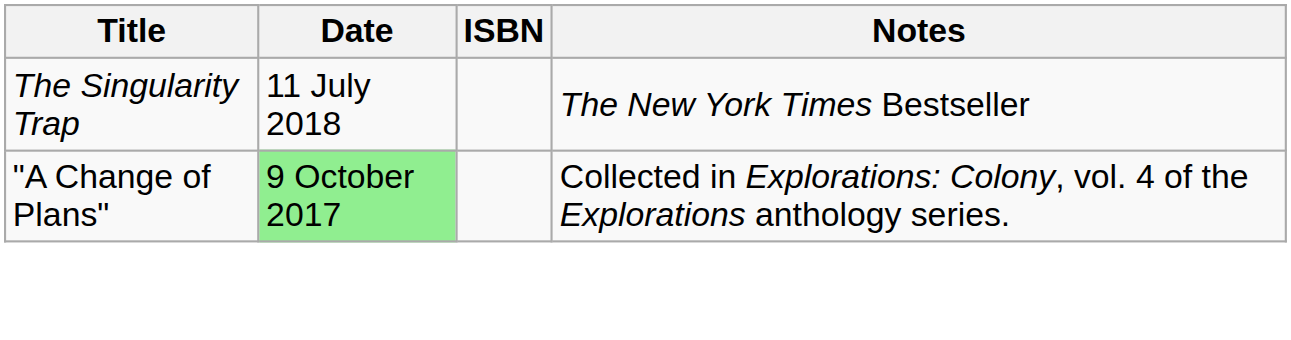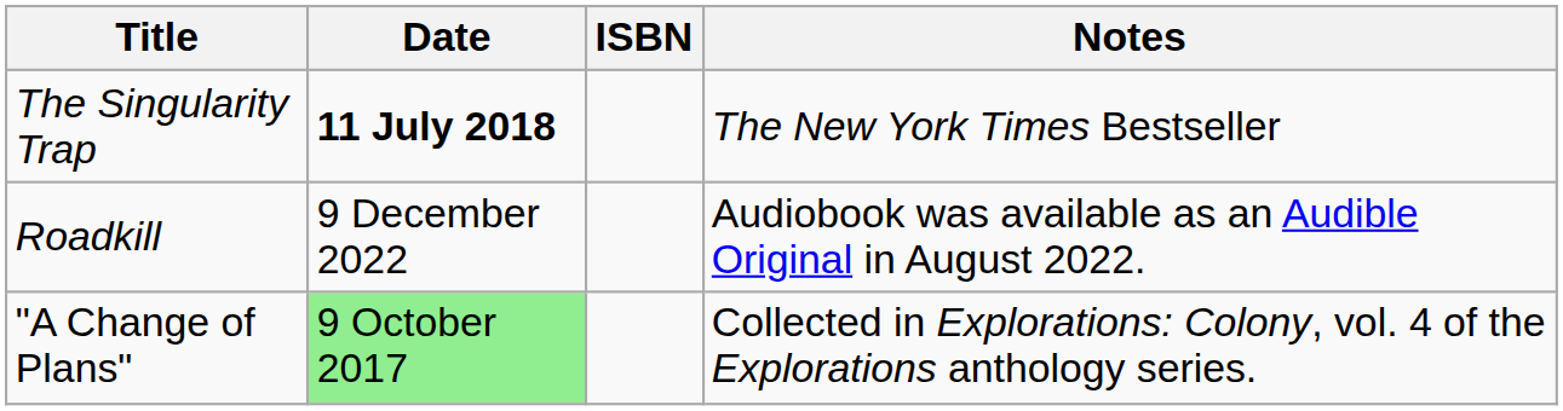The Singularity Trap | Date: normal -> bold
+ row: Roadkill | 9 December 2022 | Audiobook was available as an Audible Original in August 2022.
